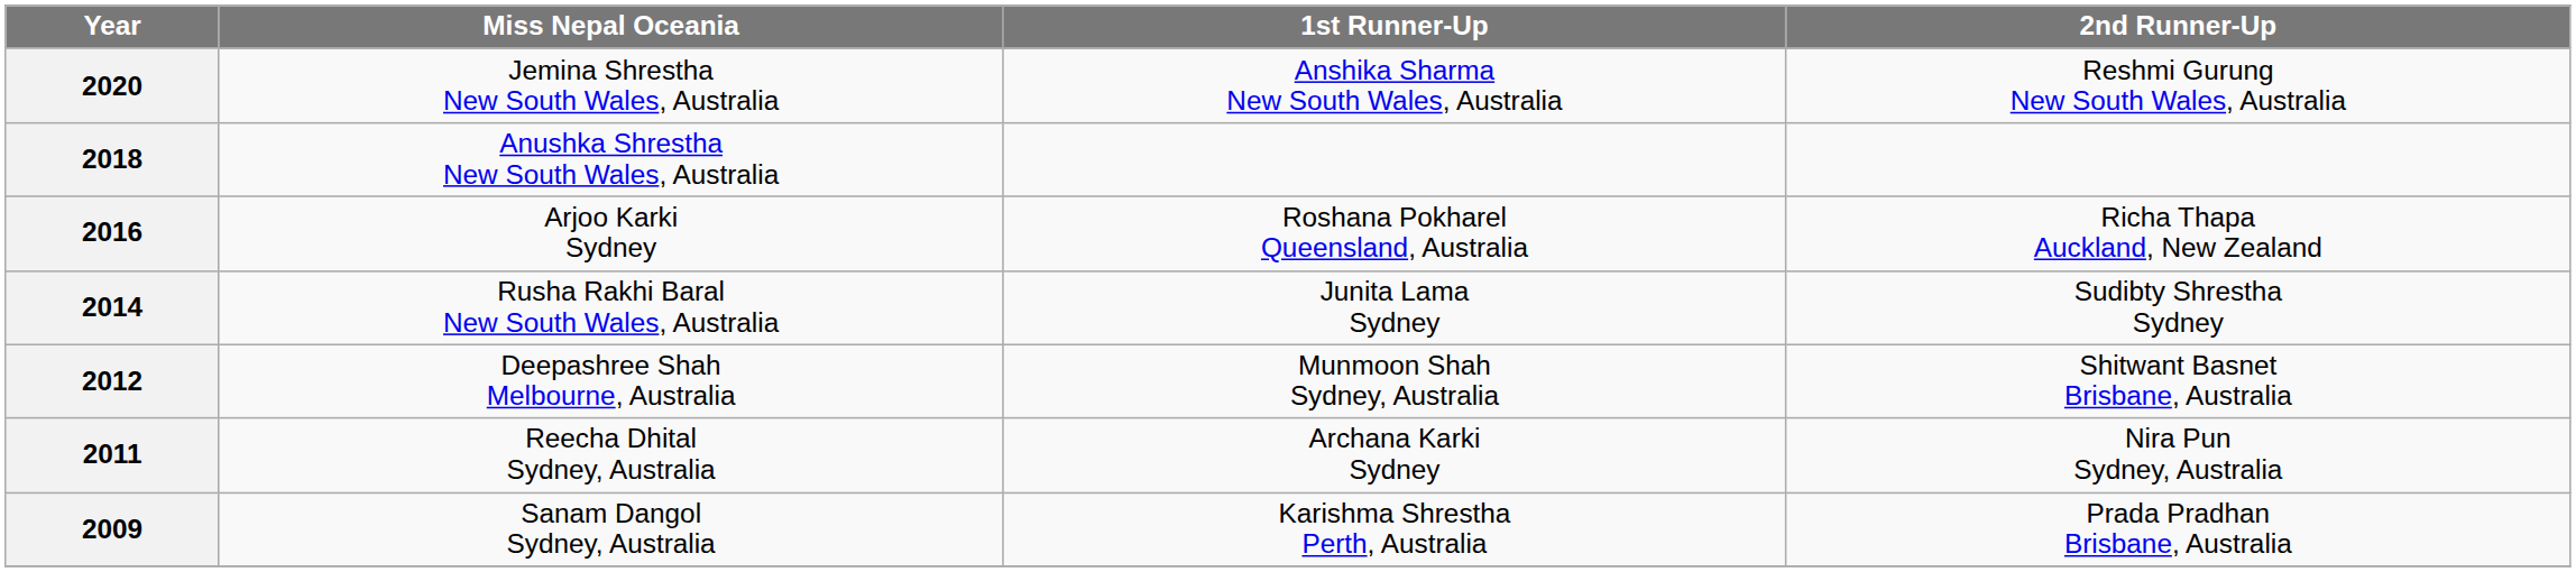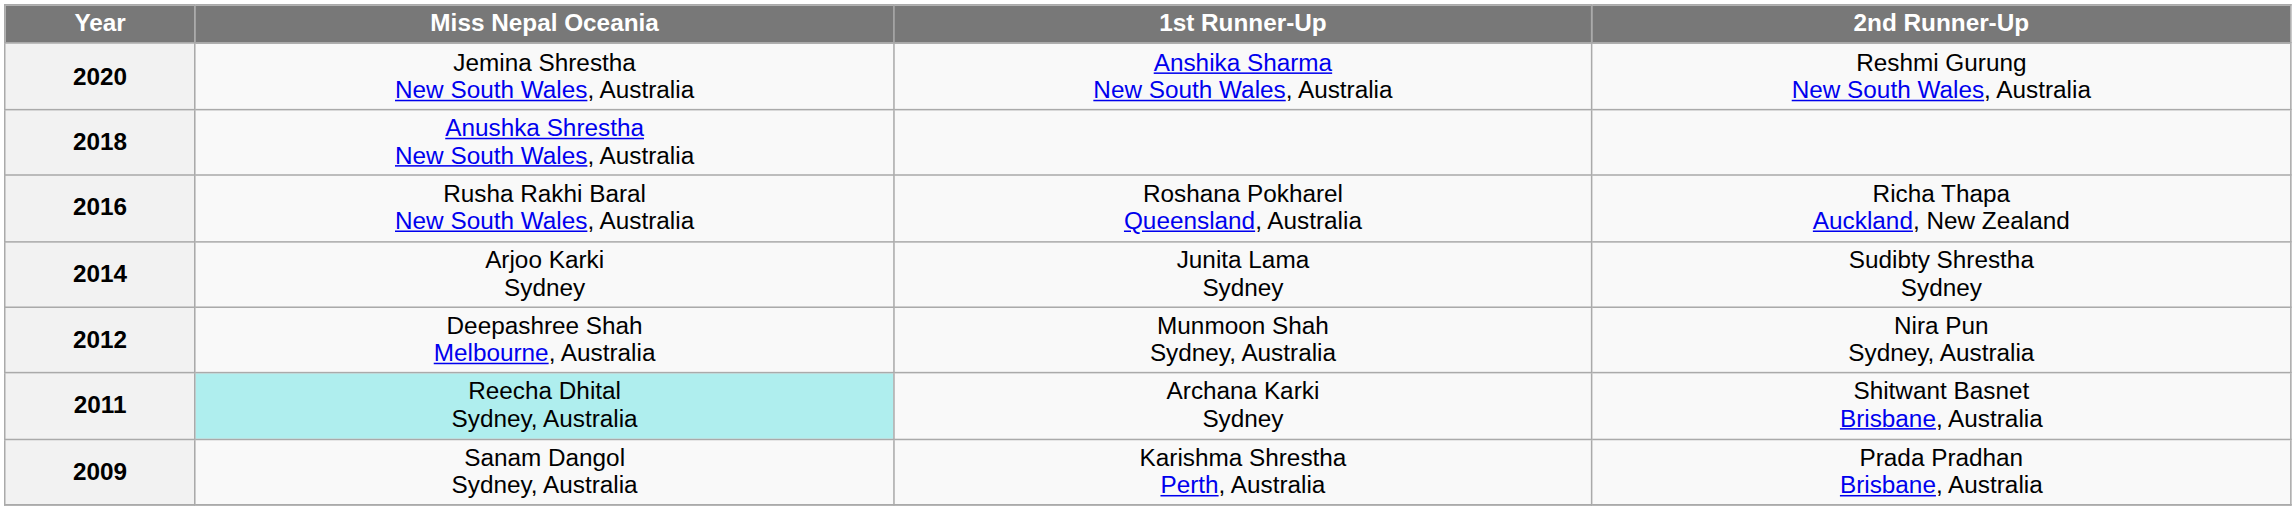2016 | Miss Nepal Oceania: Arjoo Karki Sydney -> Rusha Rakhi Baral New South Wales, Australia
2014 | Miss Nepal Oceania: Rusha Rakhi Baral New South Wales, Australia -> Arjoo Karki Sydney
2012 | 2nd Runner-Up: Shitwant Basnet Brisbane, Australia -> Nira Pun Sydney, Australia
2011 | Miss Nepal Oceania: no background -> paleturquoise background
2011 | 2nd Runner-Up: Nira Pun Sydney, Australia -> Shitwant Basnet Brisbane, Australia
